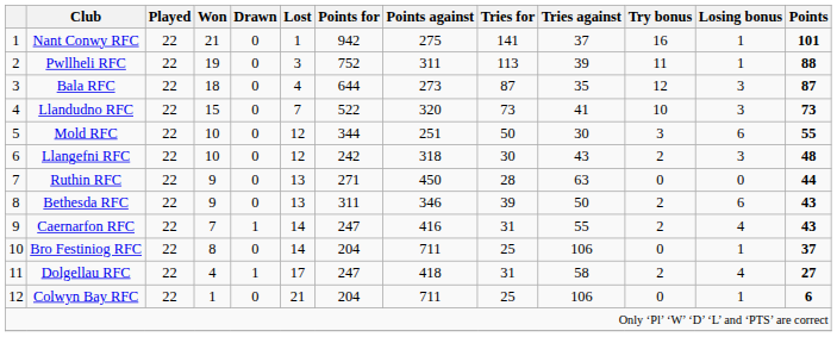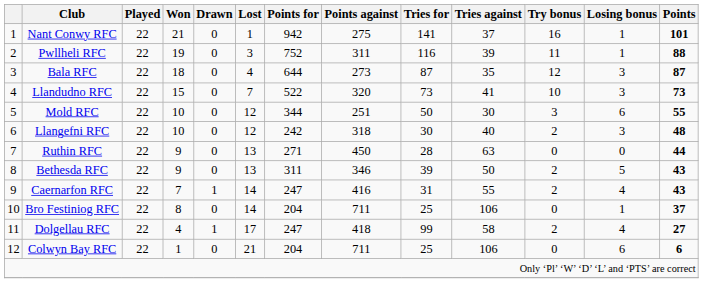Pwllheli RFC | Tries for: 113 -> 116
Llangefni RFC | Tries against: 43 -> 40
Bethesda RFC | Losing bonus: 6 -> 5
Dolgellau RFC | Tries for: 31 -> 99
Colwyn Bay RFC | Losing bonus: 1 -> 6
